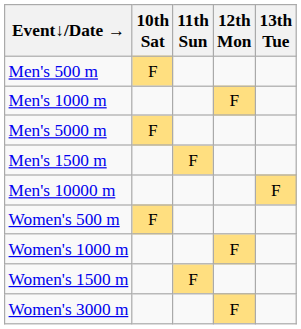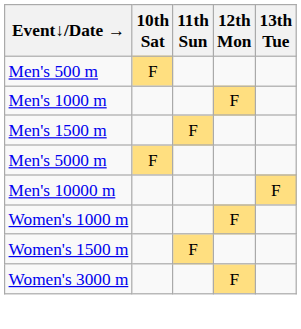rows swapped: Men's 1500 m <-> Men's 5000 m
- row: Women's 500 m | F
